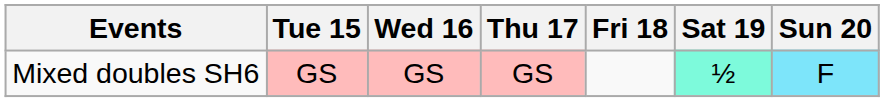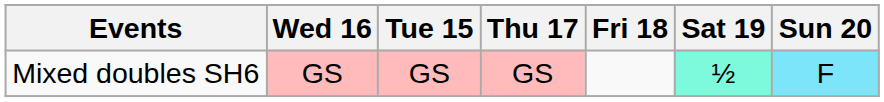columns swapped: Tue 15 <-> Wed 16
